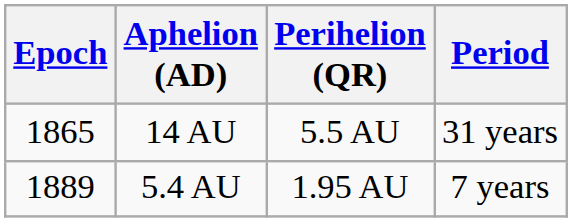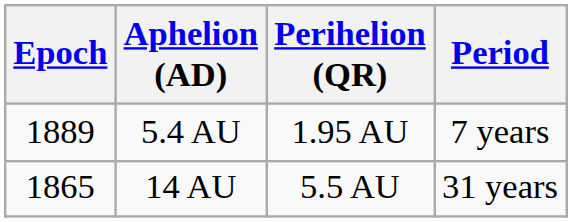rows swapped: 14 AU <-> 5.4 AU
